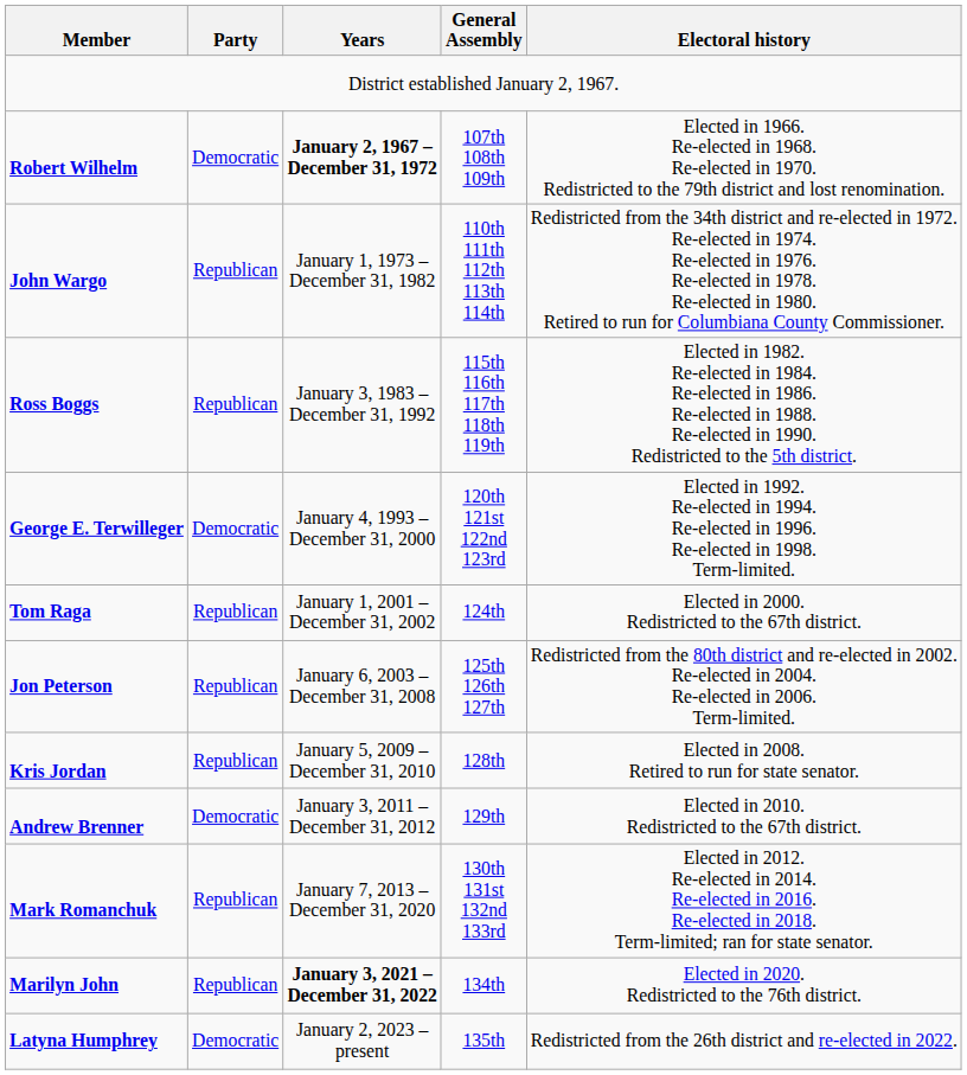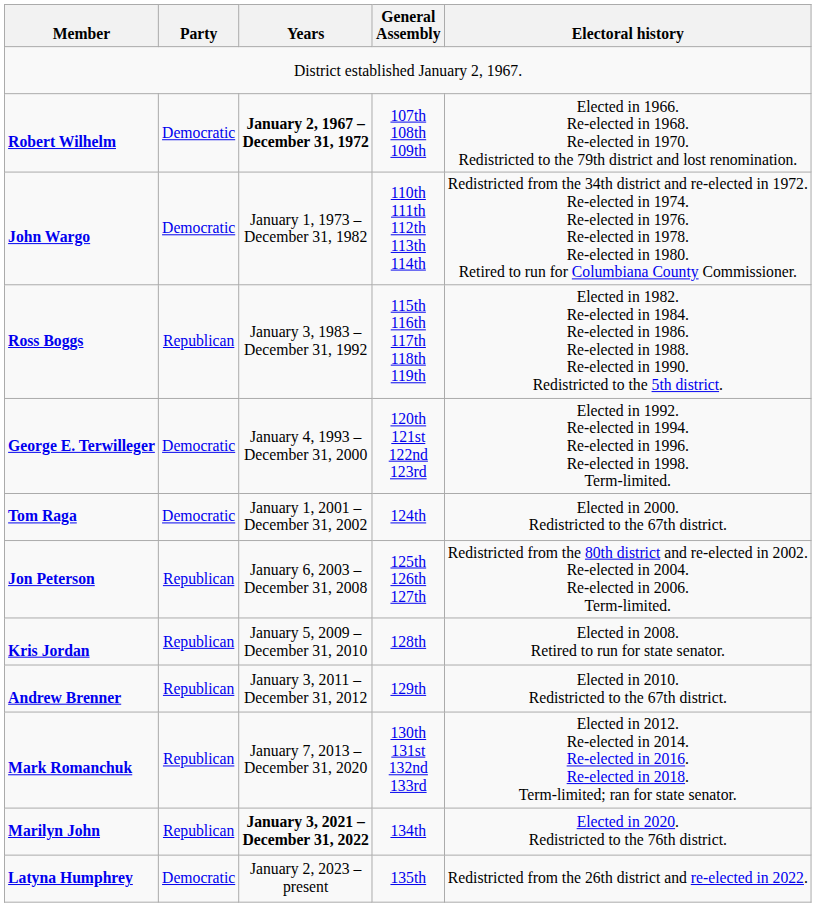John Wargo | Party: Republican -> Democratic
Tom Raga | Party: Republican -> Democratic
Andrew Brenner | Party: Democratic -> Republican
